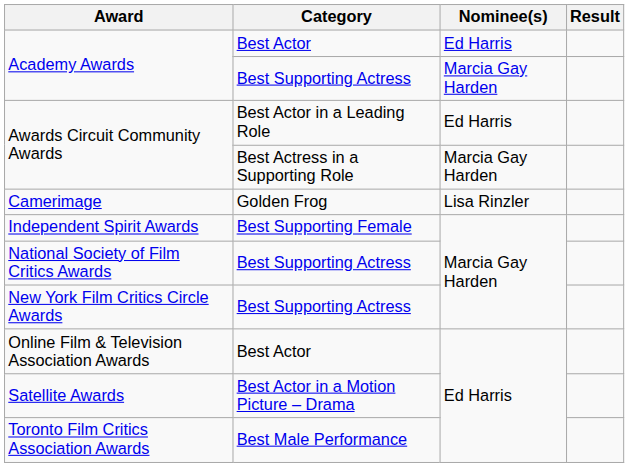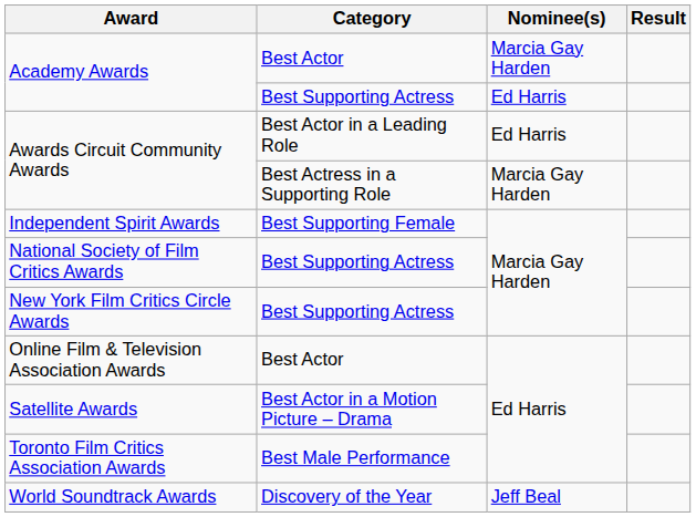Academy Awards / Best Actor | Nominee(s): Ed Harris -> Marcia Gay Harden
Academy Awards / Best Supporting Actress | Nominee(s): Marcia Gay Harden -> Ed Harris
- row: Camerimage | Golden Frog | Lisa Rinzler
+ row: World Soundtrack Awards | Discovery of the Year | Jeff Beal
